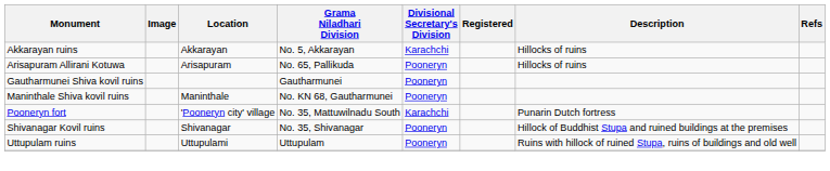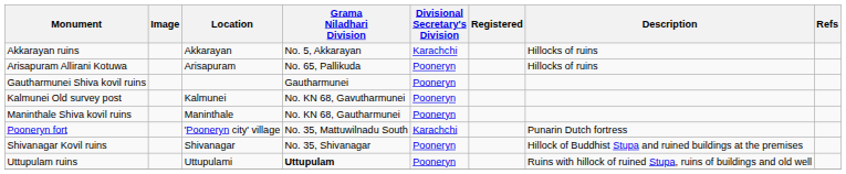+ row: Kalmunei Old survey post | Kalmunei | No. KN 68, Gavutharmunei | Pooneryn
Uttupulam ruins | Grama Niladhari Division: normal -> bold
